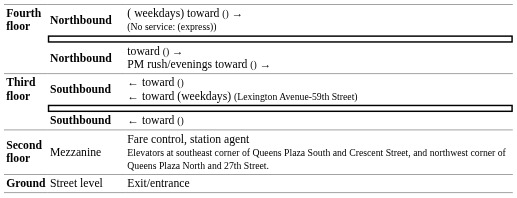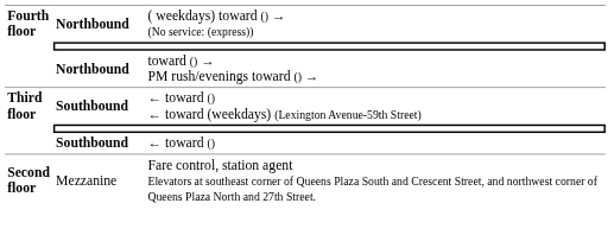- row: Ground | Street level | Exit/entrance
